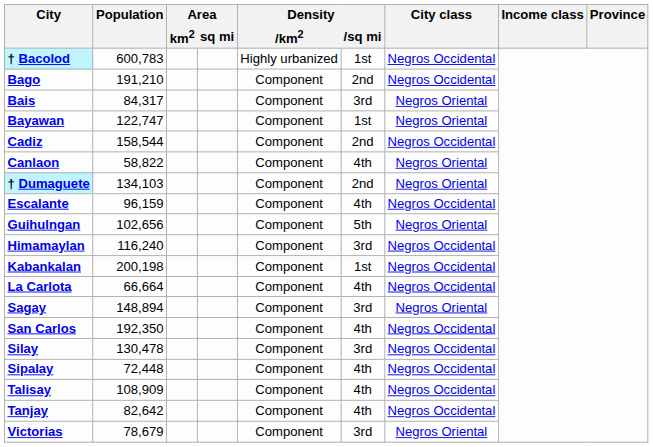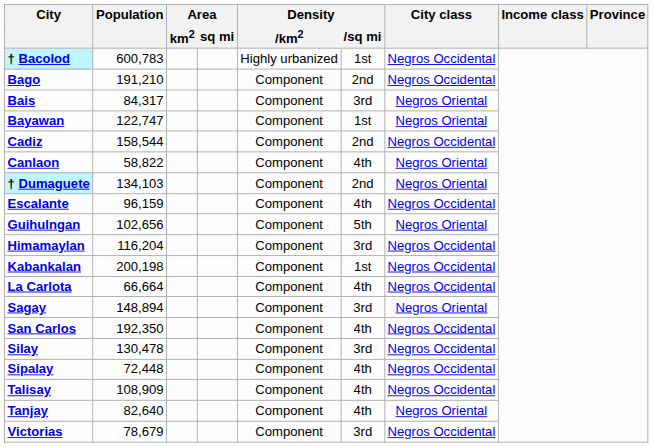Himamaylan | Population: 116,240 -> 116,204
Tanjay | Population: 82,642 -> 82,640
Tanjay | City class: Negros Occidental -> Negros Oriental
Victorias | City class: Negros Oriental -> Negros Occidental
